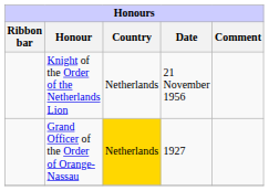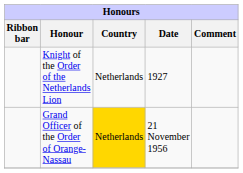Knight of the Order of the Netherlands Lion | Date: 21 November 1956 -> 1927
Grand Officer of the Order of Orange-Nassau | Date: 1927 -> 21 November 1956
